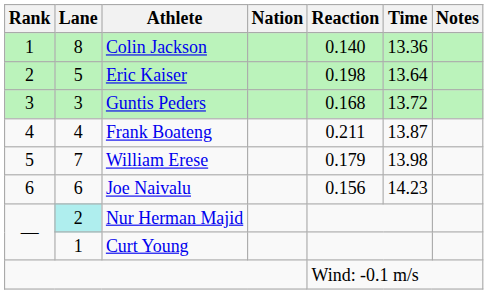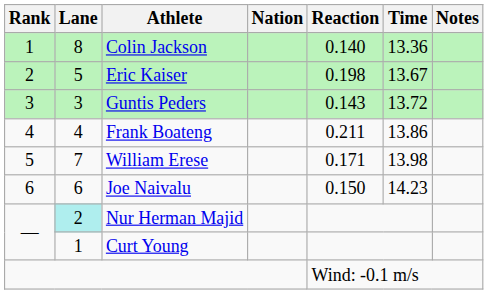Eric Kaiser | Time: 13.64 -> 13.67
Guntis Peders | Reaction: 0.168 -> 0.143
Frank Boateng | Time: 13.87 -> 13.86
William Erese | Reaction: 0.179 -> 0.171
Joe Naivalu | Reaction: 0.156 -> 0.150
